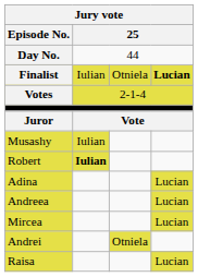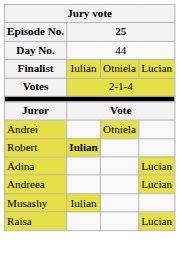Finalist | column 4: bold -> normal
rows swapped: Andrei <-> Musashy
- row: Mircea | Lucian
